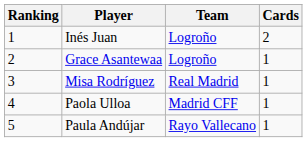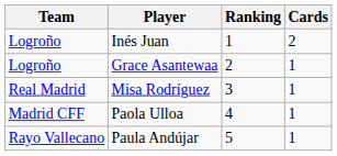columns swapped: Ranking <-> Team
